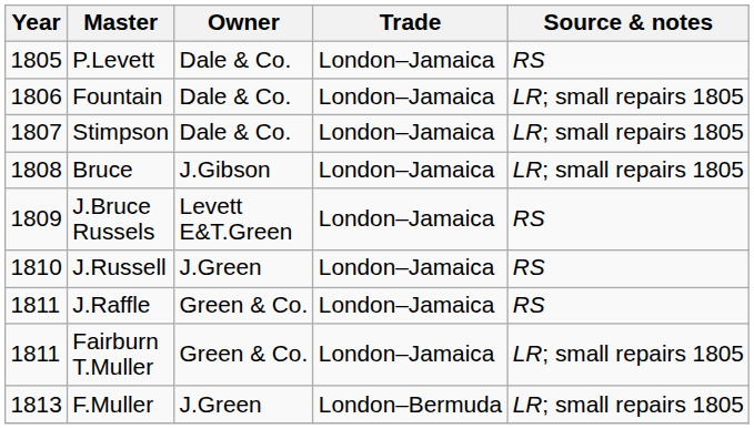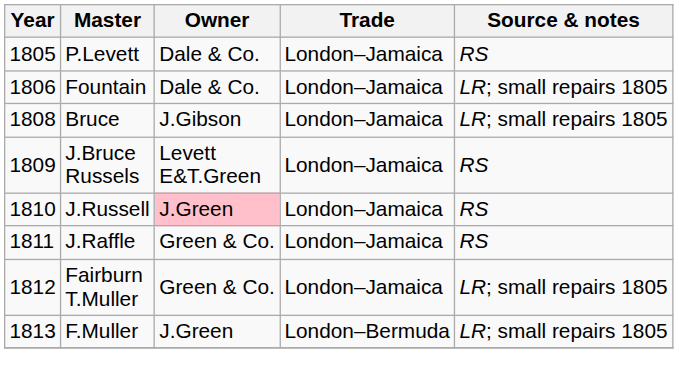- row: 1807 | Stimpson | Dale & Co. | London–Jamaica | LR; small repairs 1805
J.Russell | Owner: no background -> pink background
Fairburn T.Muller | Year: 1811 -> 1812
